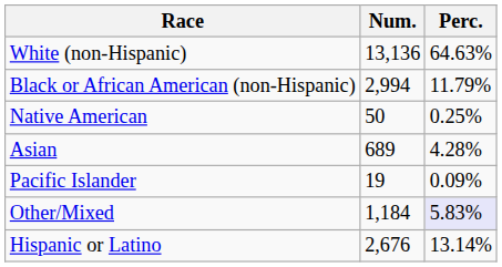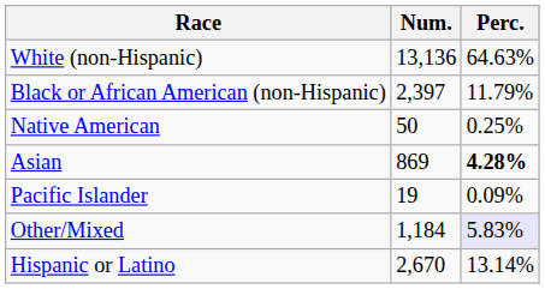Black or African American (non-Hispanic) | Num.: 2,994 -> 2,397
Asian | Num.: 689 -> 869
Asian | Perc.: normal -> bold
Hispanic or Latino | Num.: 2,676 -> 2,670
